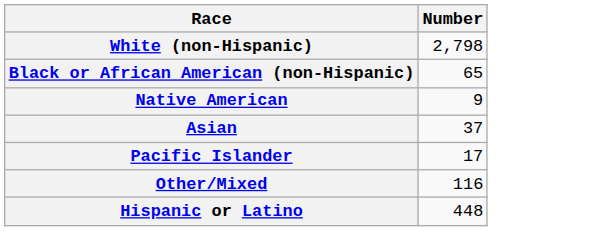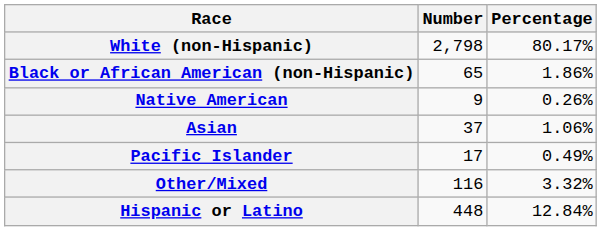+ column: Percentage | 80.17% | 1.86% | 0.26% | 1.06% | 0.49% | 3.32% | 12.84%
